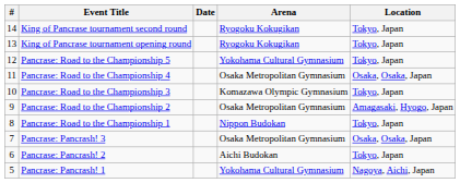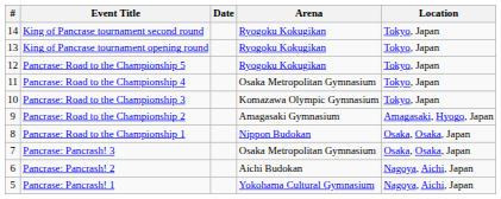Pancrase: Road to the Championship 5 | Arena: Yokohama Cultural Gymnasium -> Ryogoku Kokugikan
Pancrase: Road to the Championship 4 | Location: Osaka, Osaka, Japan -> Tokyo, Japan
Pancrase: Road to the Championship 2 | Arena: Osaka Metropolitan Gymnasium -> Amagasaki Gymnasium
Pancrase: Road to the Championship 1 | Location: Tokyo, Japan -> Osaka, Osaka, Japan
Pancrase: Pancrash! 2 | Location: Tokyo, Japan -> Nagoya, Aichi, Japan
